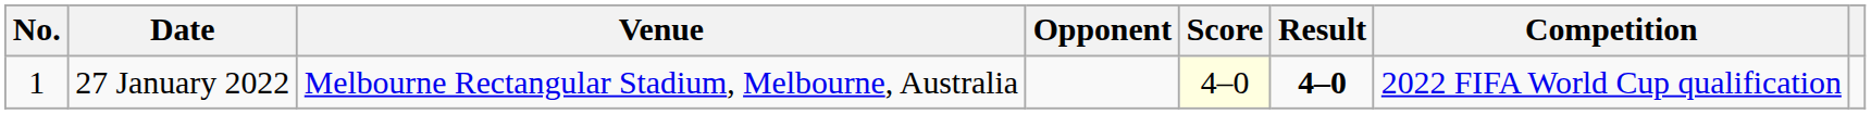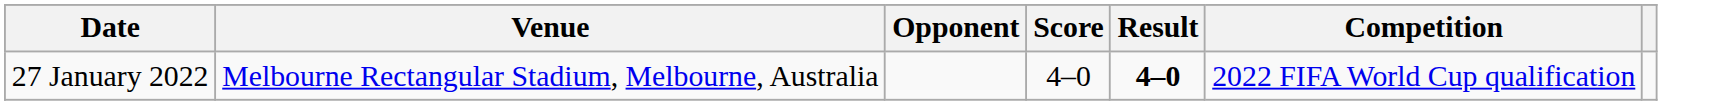- column: No. | 1
27 January 2022 | Score: lightyellow background -> no background
